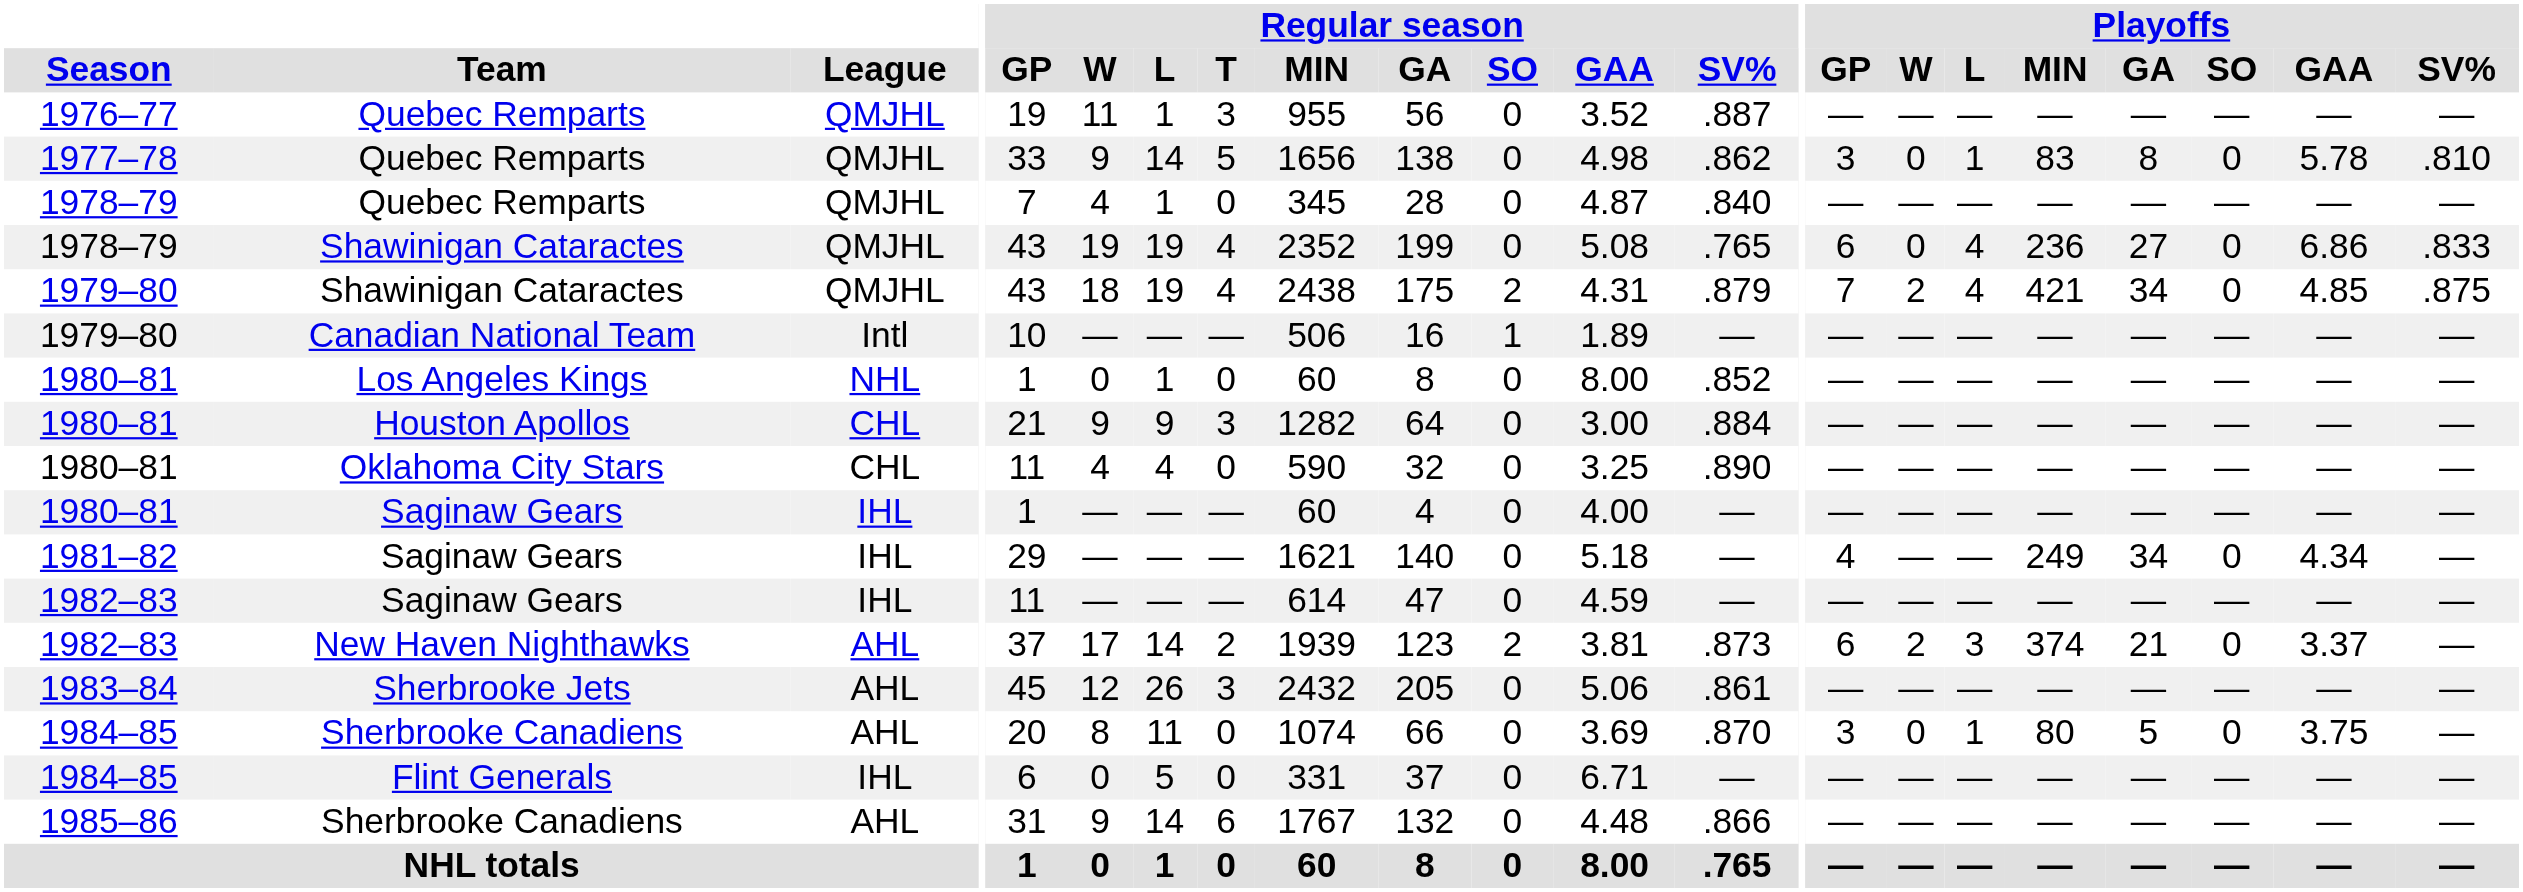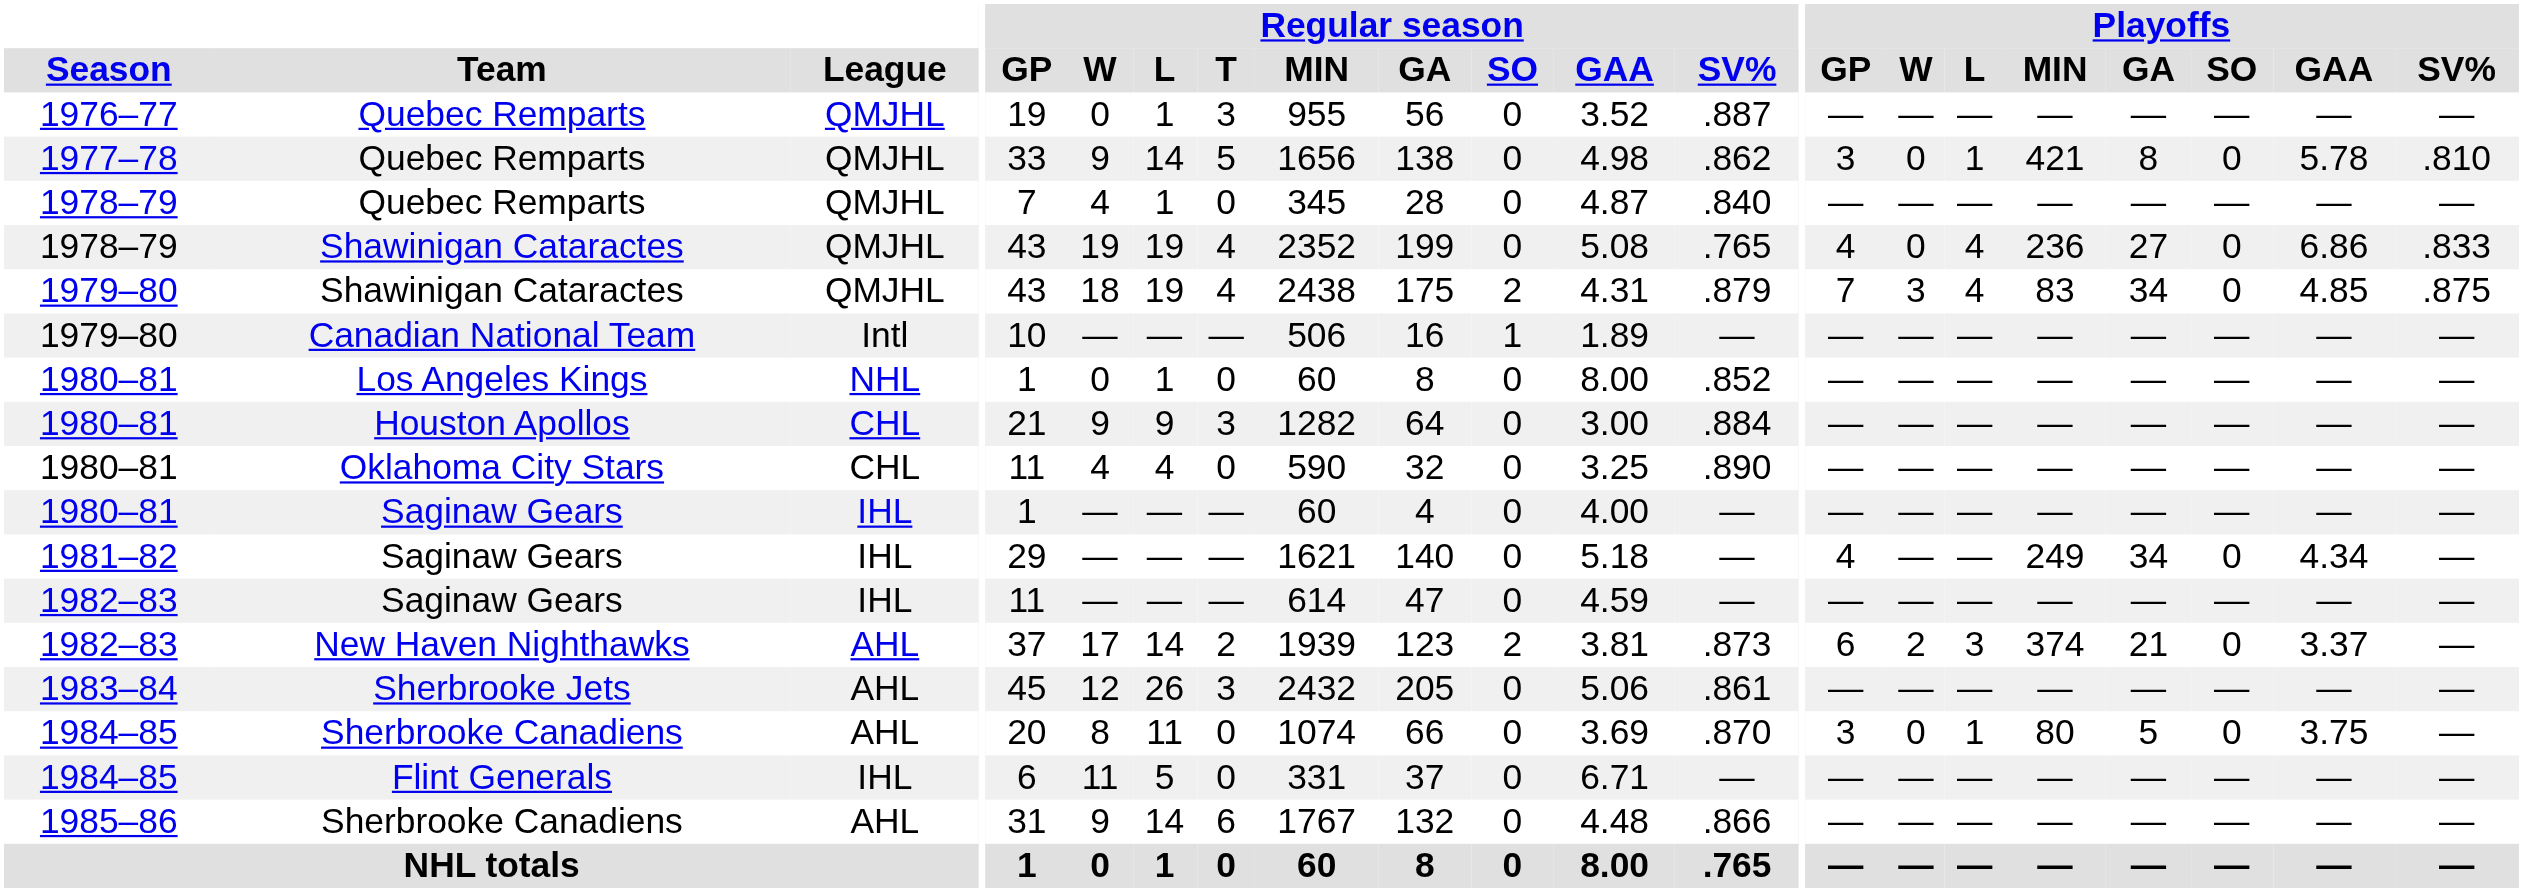1976–77 / Quebec Remparts | Regular season / W: 11 -> 0
1977–78 / Quebec Remparts | Playoffs / MIN: 83 -> 421
1978–79 / Shawinigan Cataractes | Playoffs / GP: 6 -> 4
1979–80 / Shawinigan Cataractes | Playoffs / W: 2 -> 3
1979–80 / Shawinigan Cataractes | Playoffs / MIN: 421 -> 83
Flint Generals | Regular season / W: 0 -> 11
